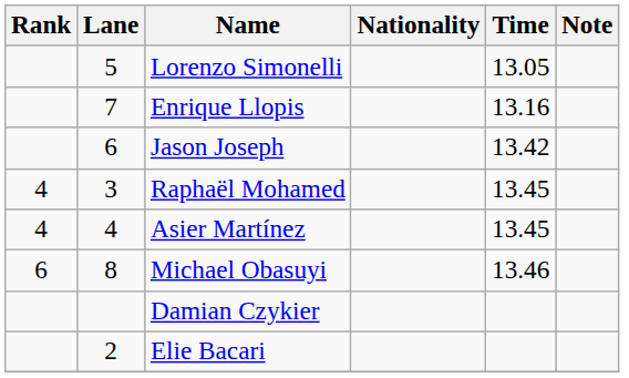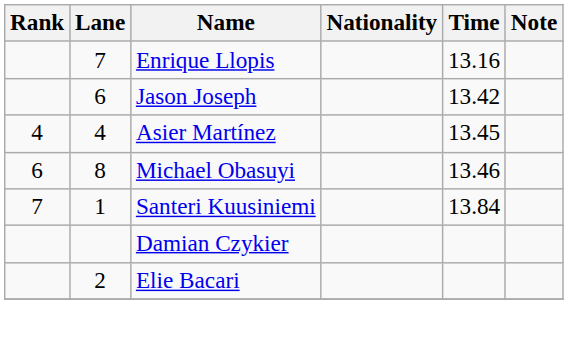- row: 5 | Lorenzo Simonelli | 13.05
- row: 4 | 3 | Raphaël Mohamed | 13.45
+ row: 7 | 1 | Santeri Kuusiniemi | 13.84
